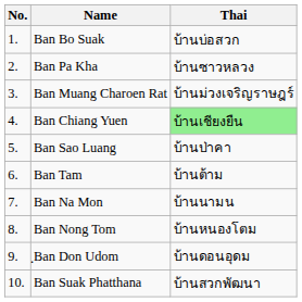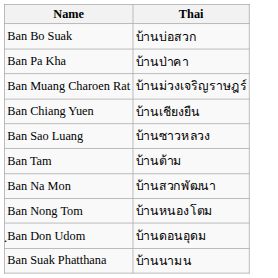- column: No. | 1. | 2. | 3. | 4. | 5. | 6. | 7. | 8. | 9. | 10.
Ban Pa Kha | Thai: บ้านซาวหลวง -> บ้านป่าคา
Ban Chiang Yuen | Thai: lightgreen background -> no background
Ban Sao Luang | Thai: บ้านป่าคา -> บ้านซาวหลวง
Ban Na Mon | Thai: บ้านนามน -> บ้านสวกพัฒนา
Ban Suak Phatthana | Thai: บ้านสวกพัฒนา -> บ้านนามน
